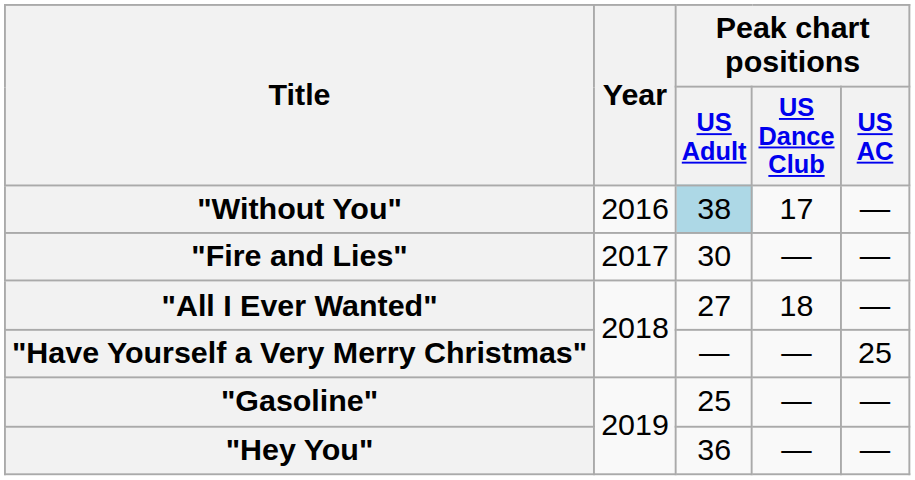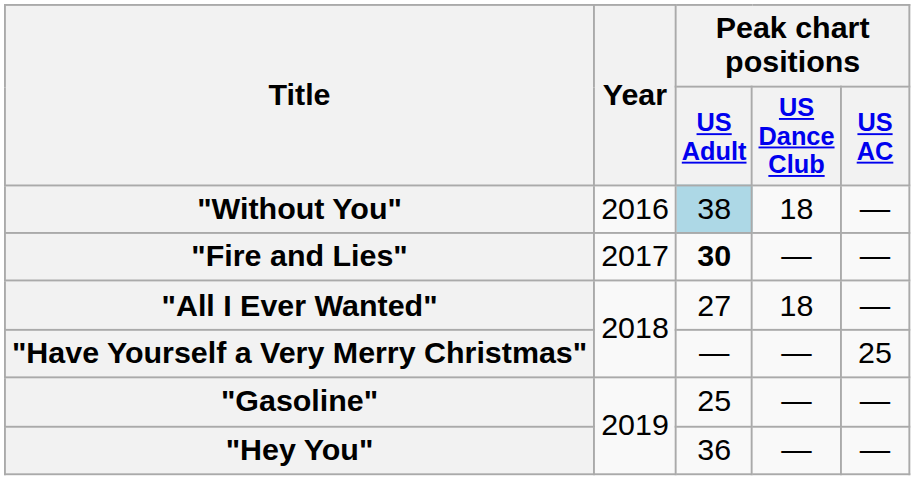"Without You" | Peak chart positions / US Dance Club: 17 -> 18
"Fire and Lies" | Peak chart positions / US Adult: normal -> bold
